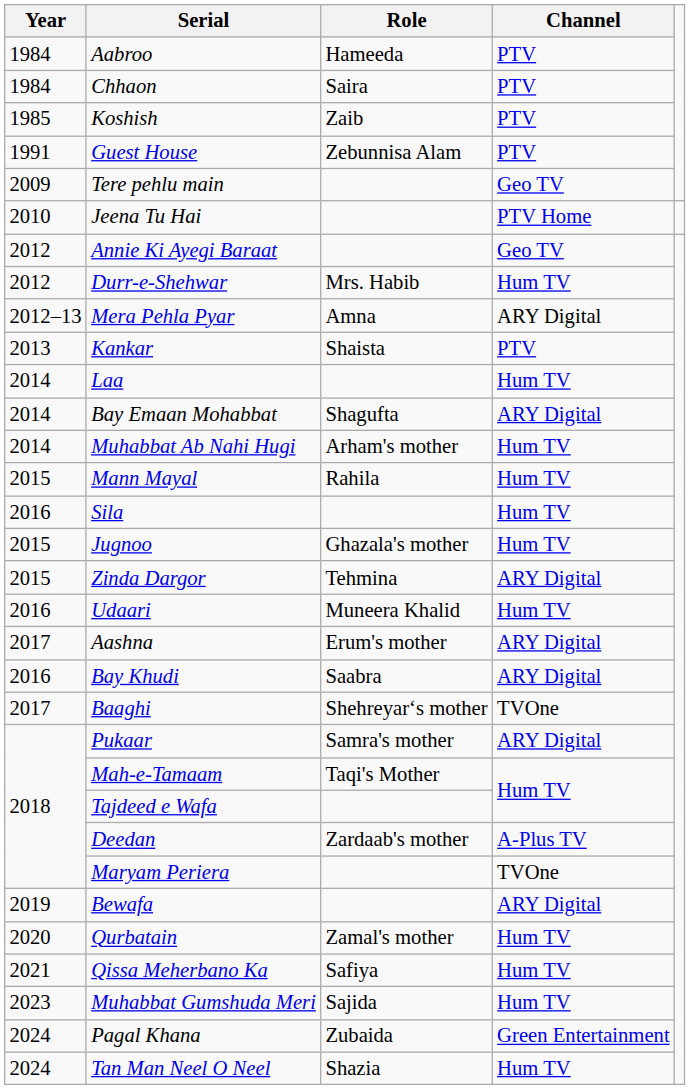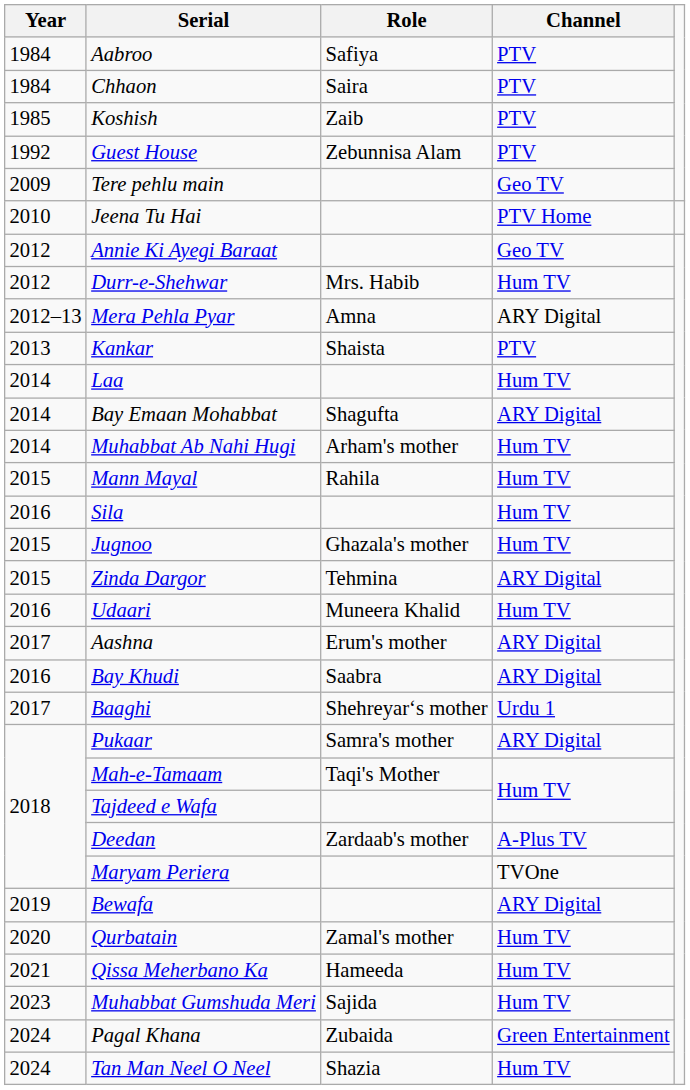Aabroo | Role: Hameeda -> Safiya
Guest House | Year: 1991 -> 1992
Baaghi | Channel: TVOne -> Urdu 1
Qissa Meherbano Ka | Role: Safiya -> Hameeda
